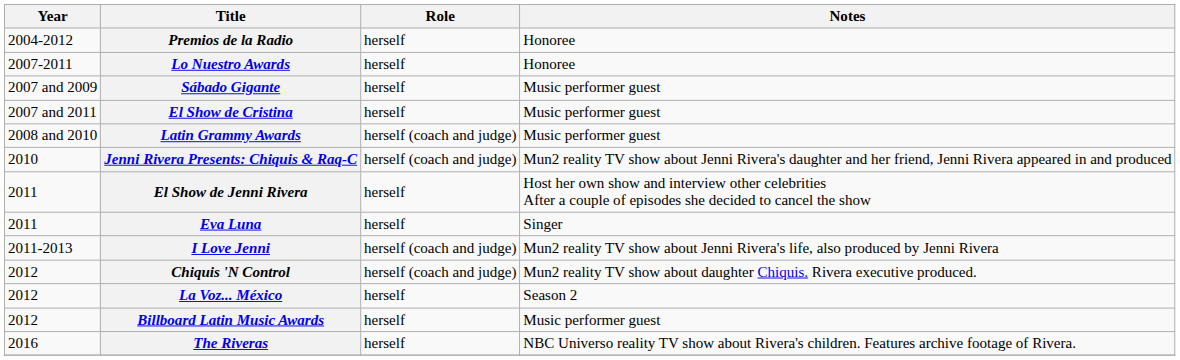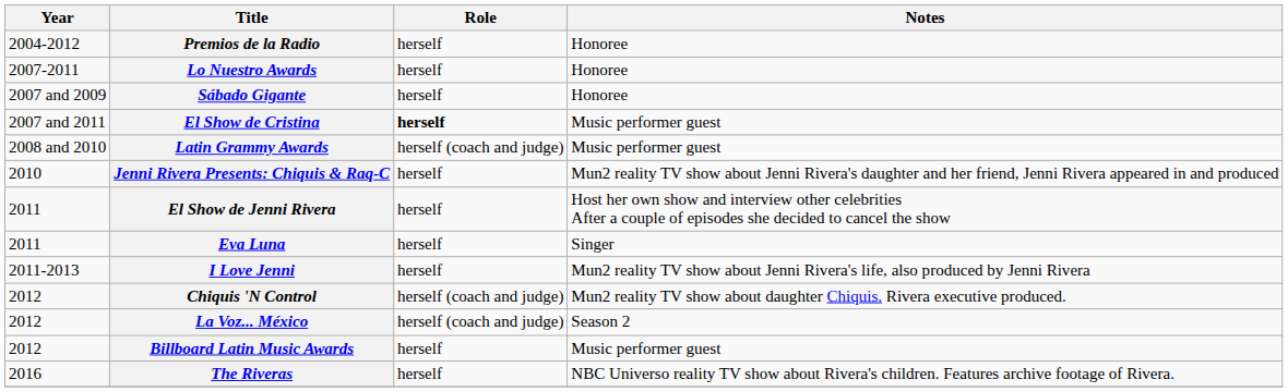Sábado Gigante | Notes: Music performer guest -> Honoree
El Show de Cristina | Role: normal -> bold
Jenni Rivera Presents: Chiquis & Raq-C | Role: herself (coach and judge) -> herself
I Love Jenni | Role: herself (coach and judge) -> herself
La Voz... México | Role: herself -> herself (coach and judge)
